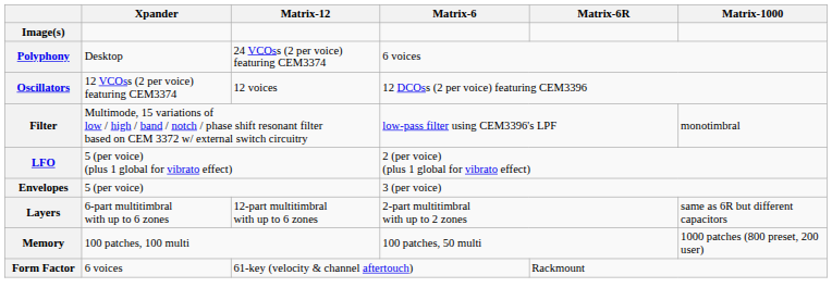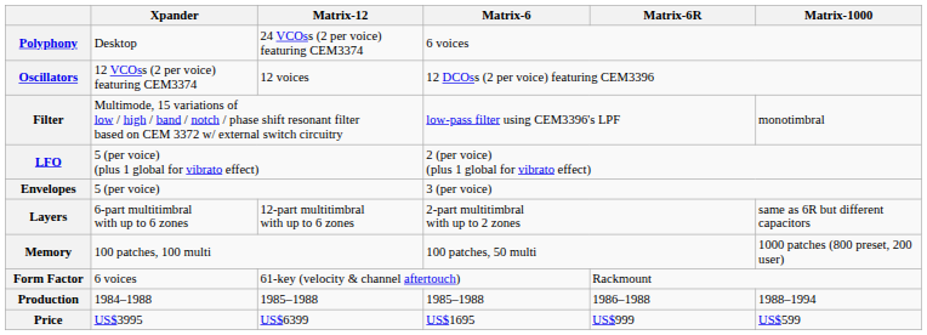- row: Image(s)
+ row: Production | 1984–1988 | 1985–1988 | 1985–1988 | 1986–1988 | 1988–1994
+ row: Price | US$3995 | US$6399 | US$1695 | US$999 | US$599
